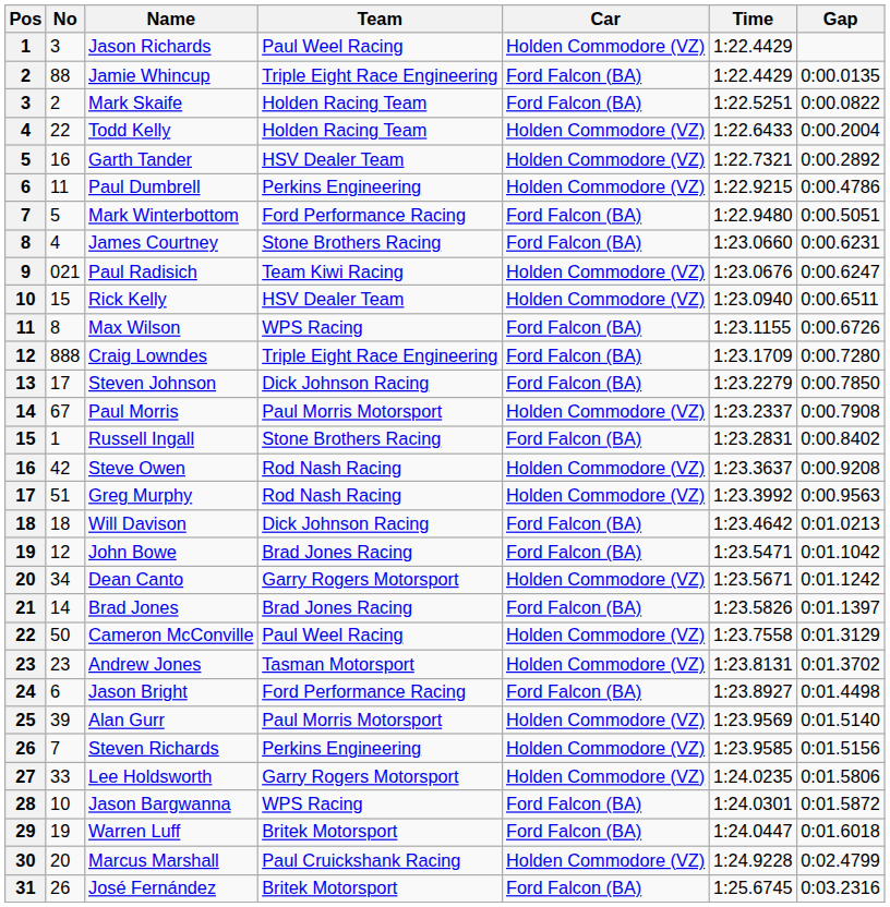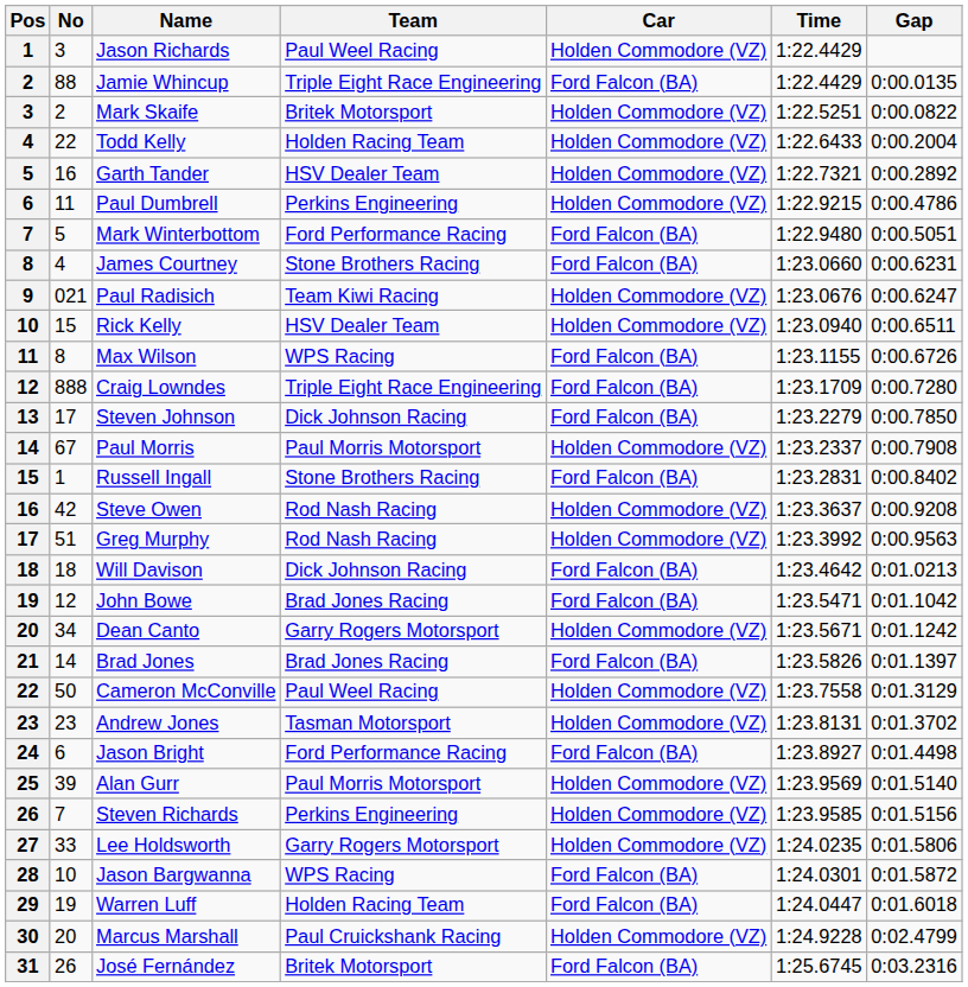Mark Skaife | Team: Holden Racing Team -> Britek Motorsport
Mark Skaife | Car: Ford Falcon (BA) -> Holden Commodore (VZ)
Warren Luff | Team: Britek Motorsport -> Holden Racing Team
